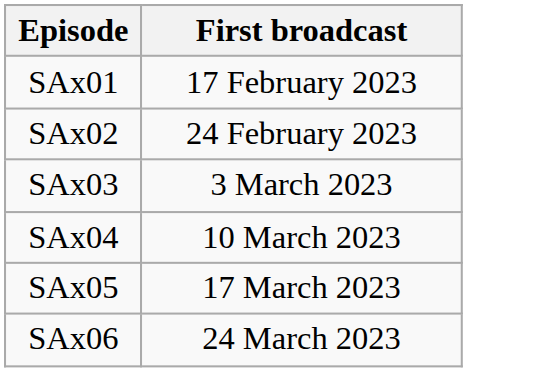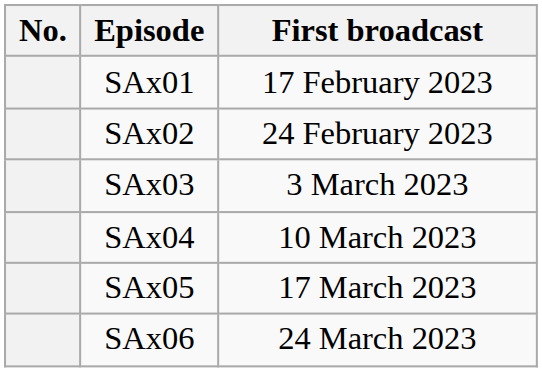+ column: No.
